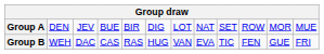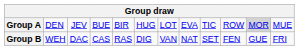Group A | column 6: DIG -> HUG
Group A | column 8: NAT -> EVA
Group A | column 9: SET -> TIC
Group A | column 11: no background -> lightgrey background
Group B | column 6: HUG -> DIG
Group B | column 8: EVA -> NAT
Group B | column 9: TIC -> SET
